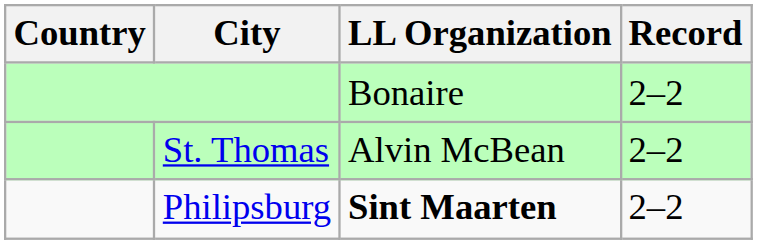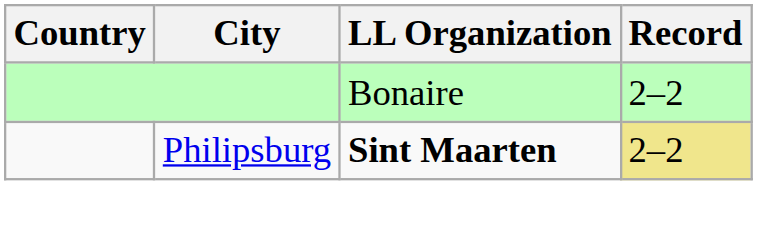- row: St. Thomas | Alvin McBean | 2–2
Philipsburg | Record: no background -> khaki background
